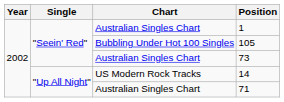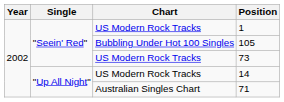1 | Chart: Australian Singles Chart -> US Modern Rock Tracks
73 | Chart: Australian Singles Chart -> US Modern Rock Tracks
